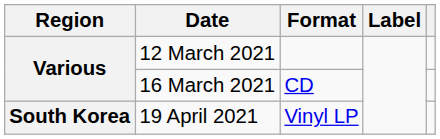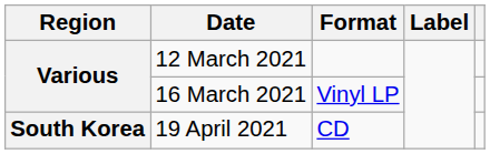16 March 2021 | Format: CD -> Vinyl LP
19 April 2021 | Format: Vinyl LP -> CD
